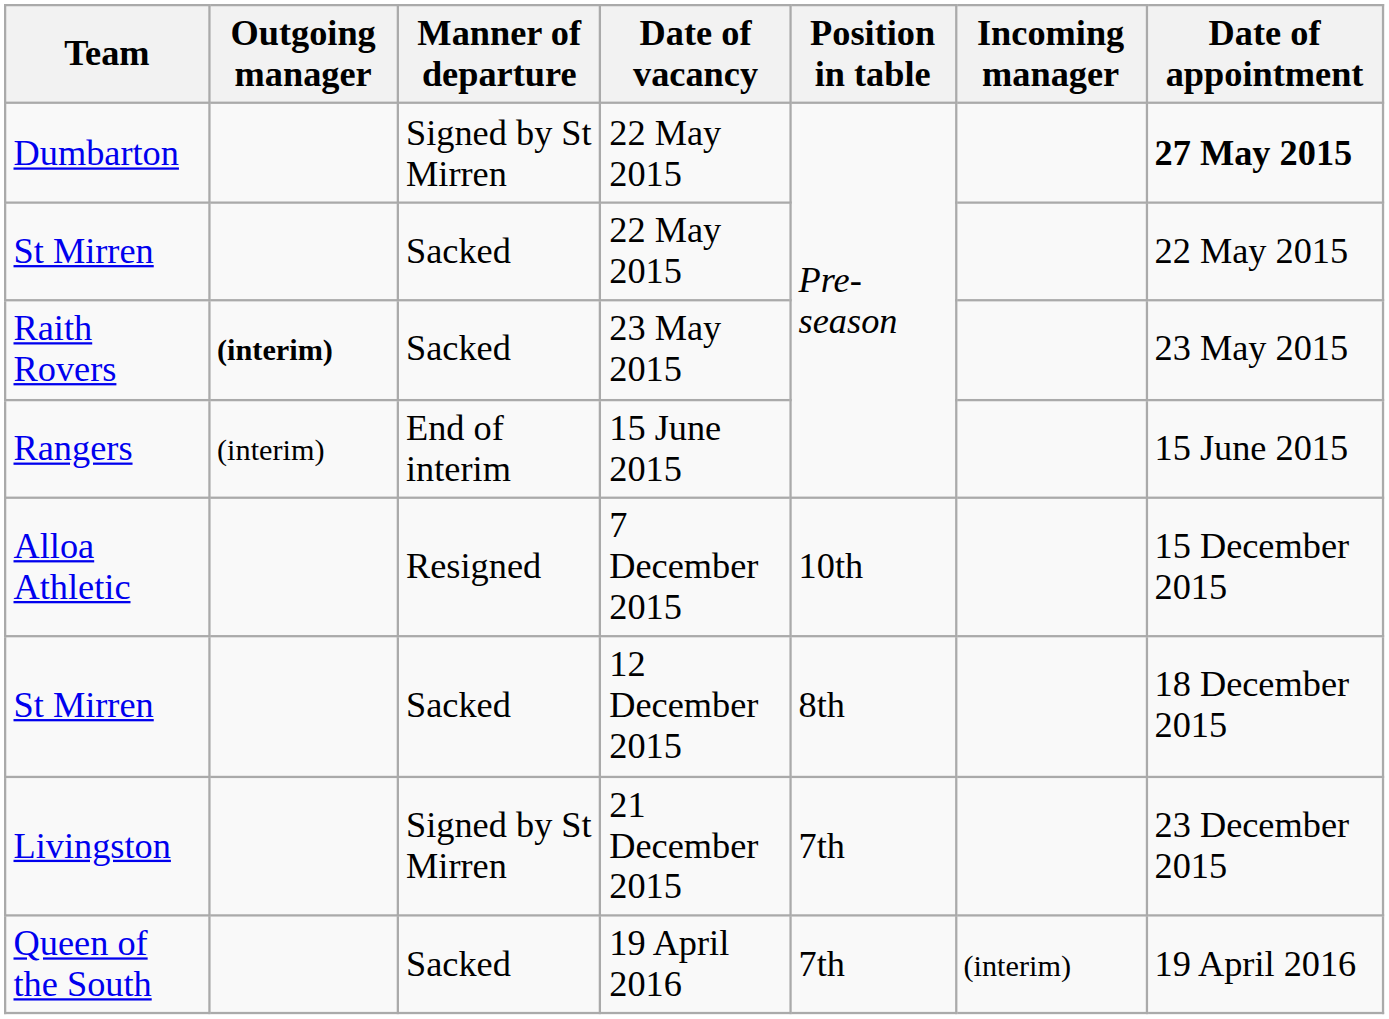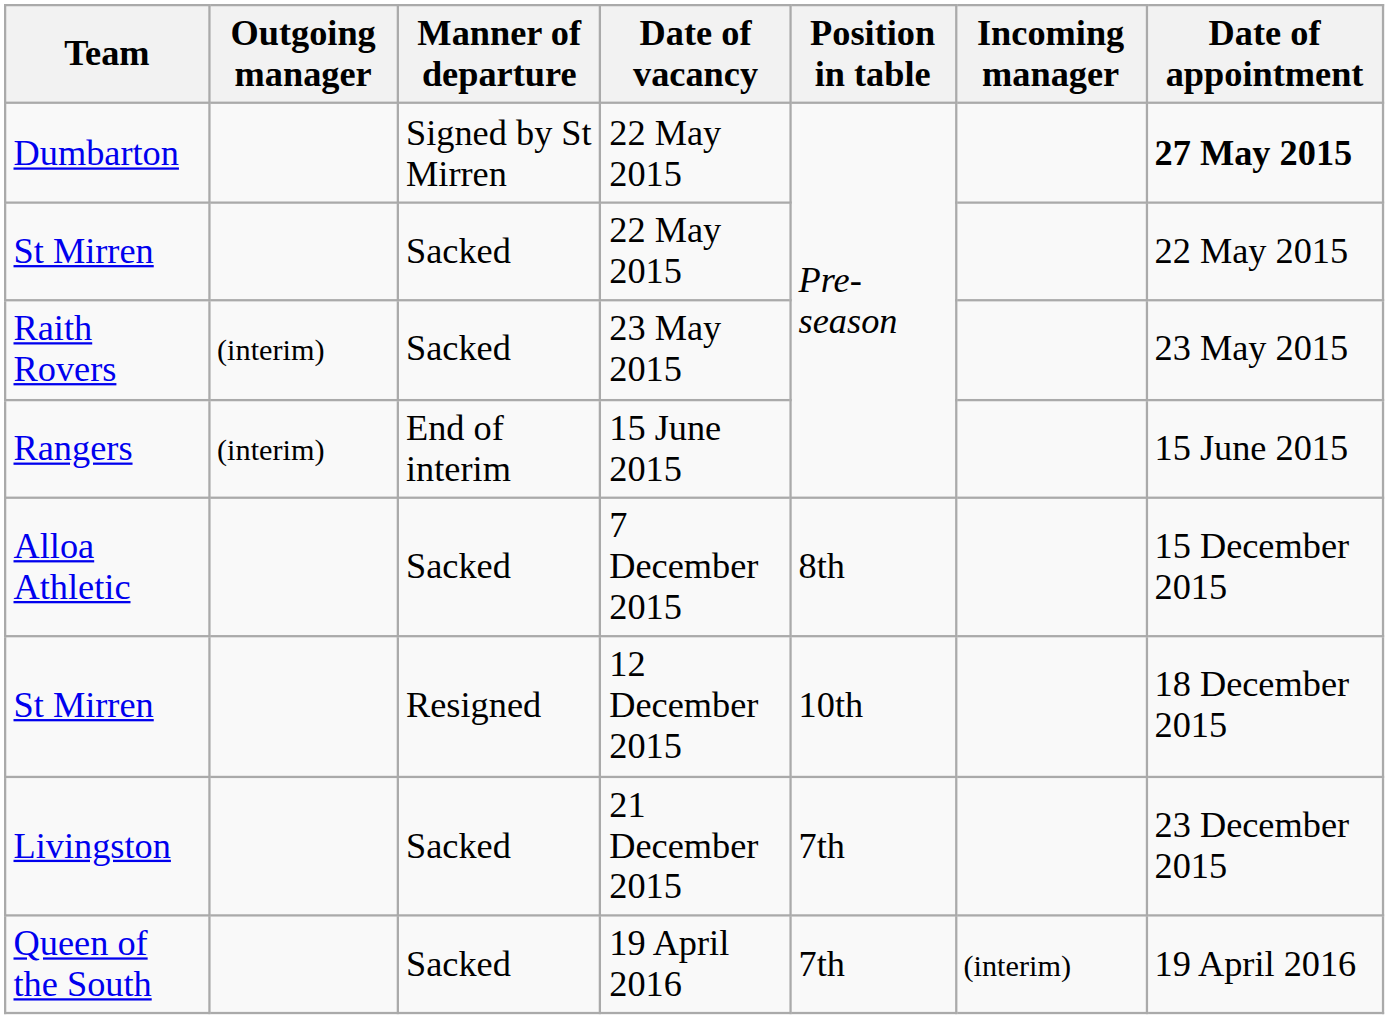Raith Rovers | Outgoing manager: bold -> normal
Alloa Athletic | Manner of departure: Resigned -> Sacked
Alloa Athletic | Position in table: 10th -> 8th
St Mirren / 12 December 2015 | Manner of departure: Sacked -> Resigned
St Mirren / 12 December 2015 | Position in table: 8th -> 10th
Livingston | Manner of departure: Signed by St Mirren -> Sacked
